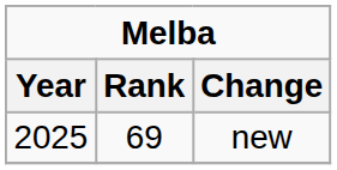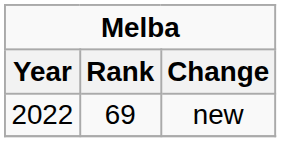new | Year: 2025 -> 2022
